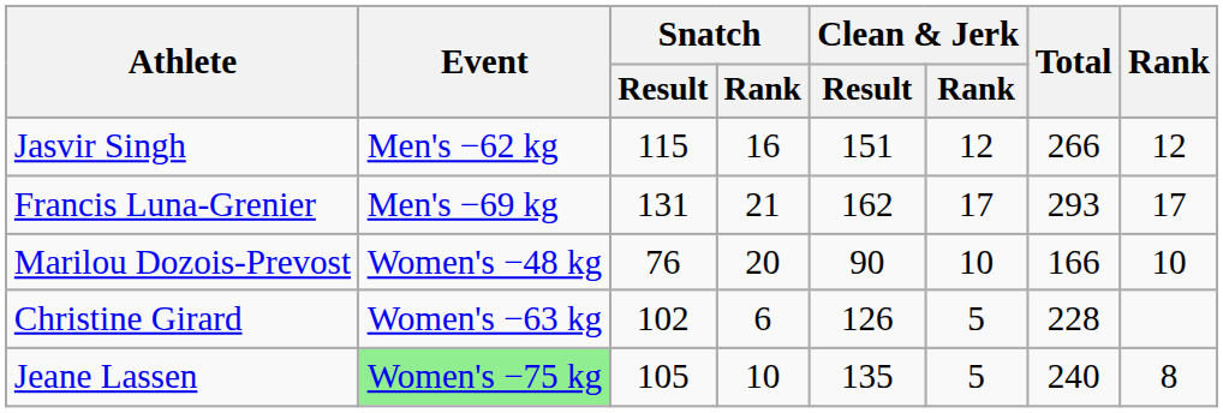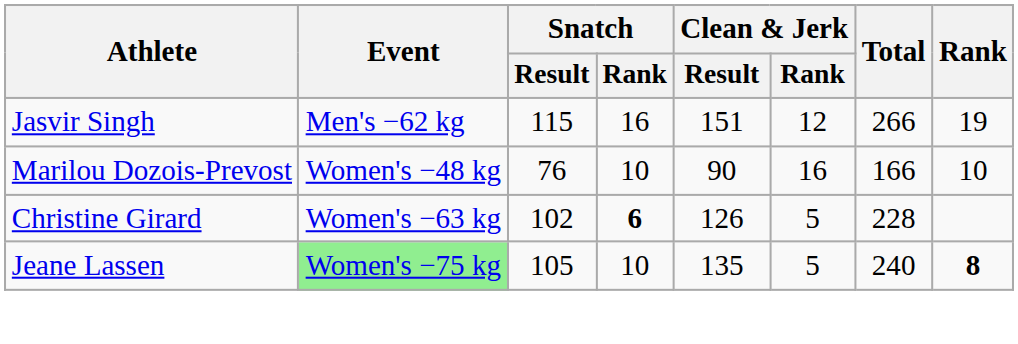Jasvir Singh | Rank: 12 -> 19
- row: Francis Luna-Grenier | Men's −69 kg | 131 | 21 | 162 | 17 | 293 | 17
Marilou Dozois-Prevost | Snatch / Rank: 20 -> 10
Marilou Dozois-Prevost | Clean & Jerk / Rank: 10 -> 16
Christine Girard | Snatch / Rank: normal -> bold
Jeane Lassen | Rank: normal -> bold
